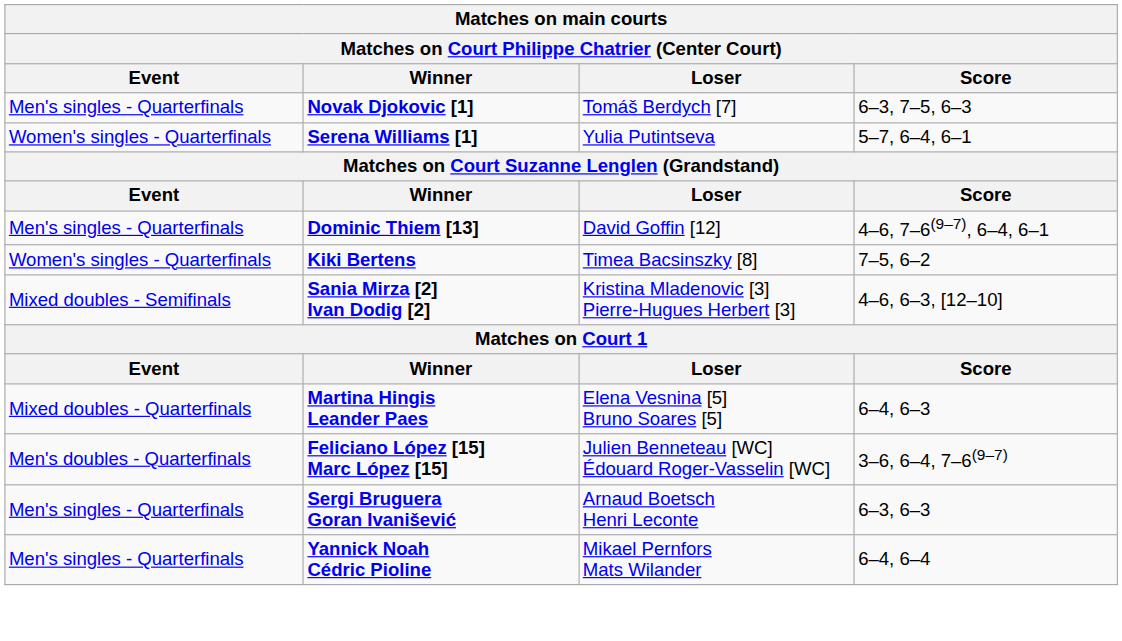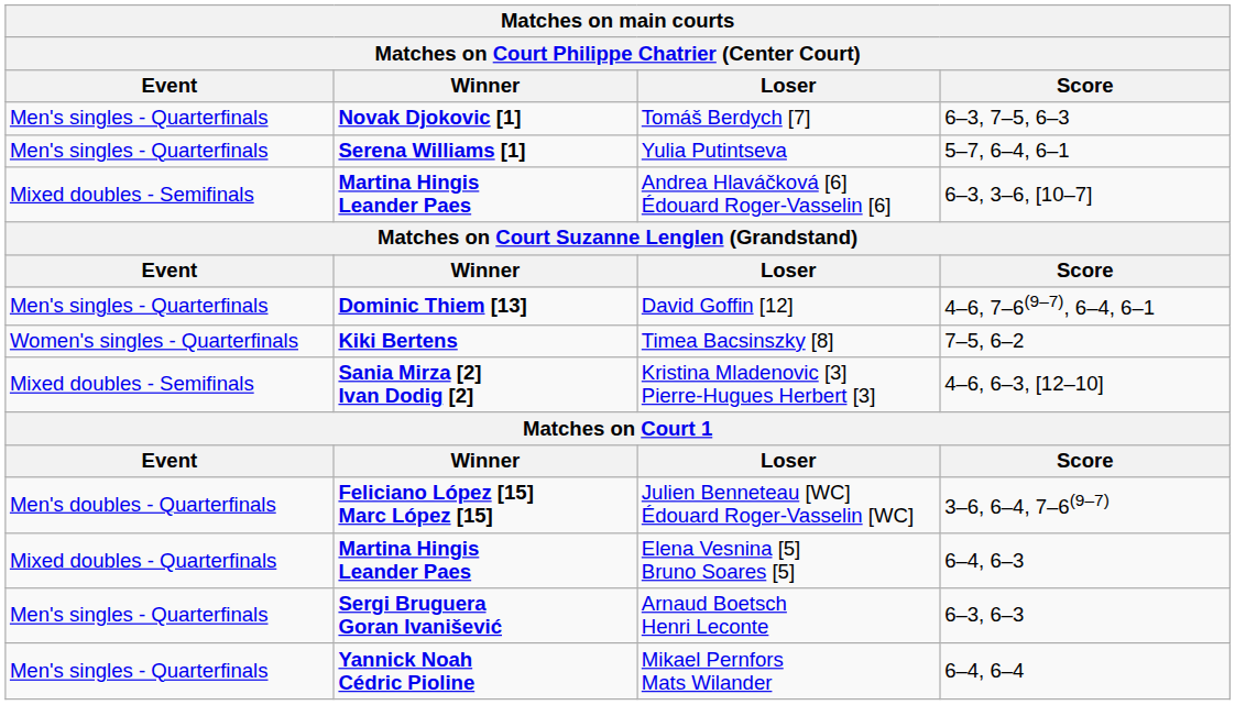Yulia Putintseva | Event: Women's singles - Quarterfinals -> Men's singles - Quarterfinals
+ row: Mixed doubles - Semifinals | Martina Hingis Leander Paes | Andrea Hlaváčková [6] Édouard Roger-Vasselin [6] | 6–3, 3–6, [10–7]
rows swapped: Julien Benneteau [WC] Édouard Roger-Vasselin [WC] <-> Elena Vesnina [5] Bruno Soares [5]
